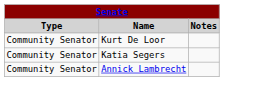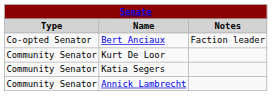+ row: Co-opted Senator | Bert Anciaux | Faction leader
